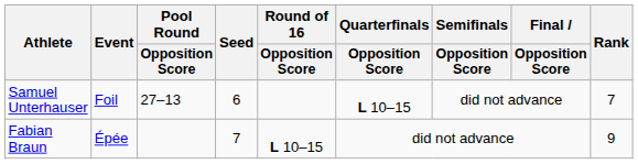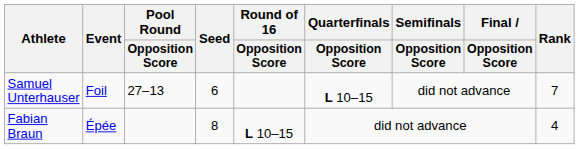Fabian Braun | Seed: 7 -> 8
Fabian Braun | Rank: 9 -> 4
